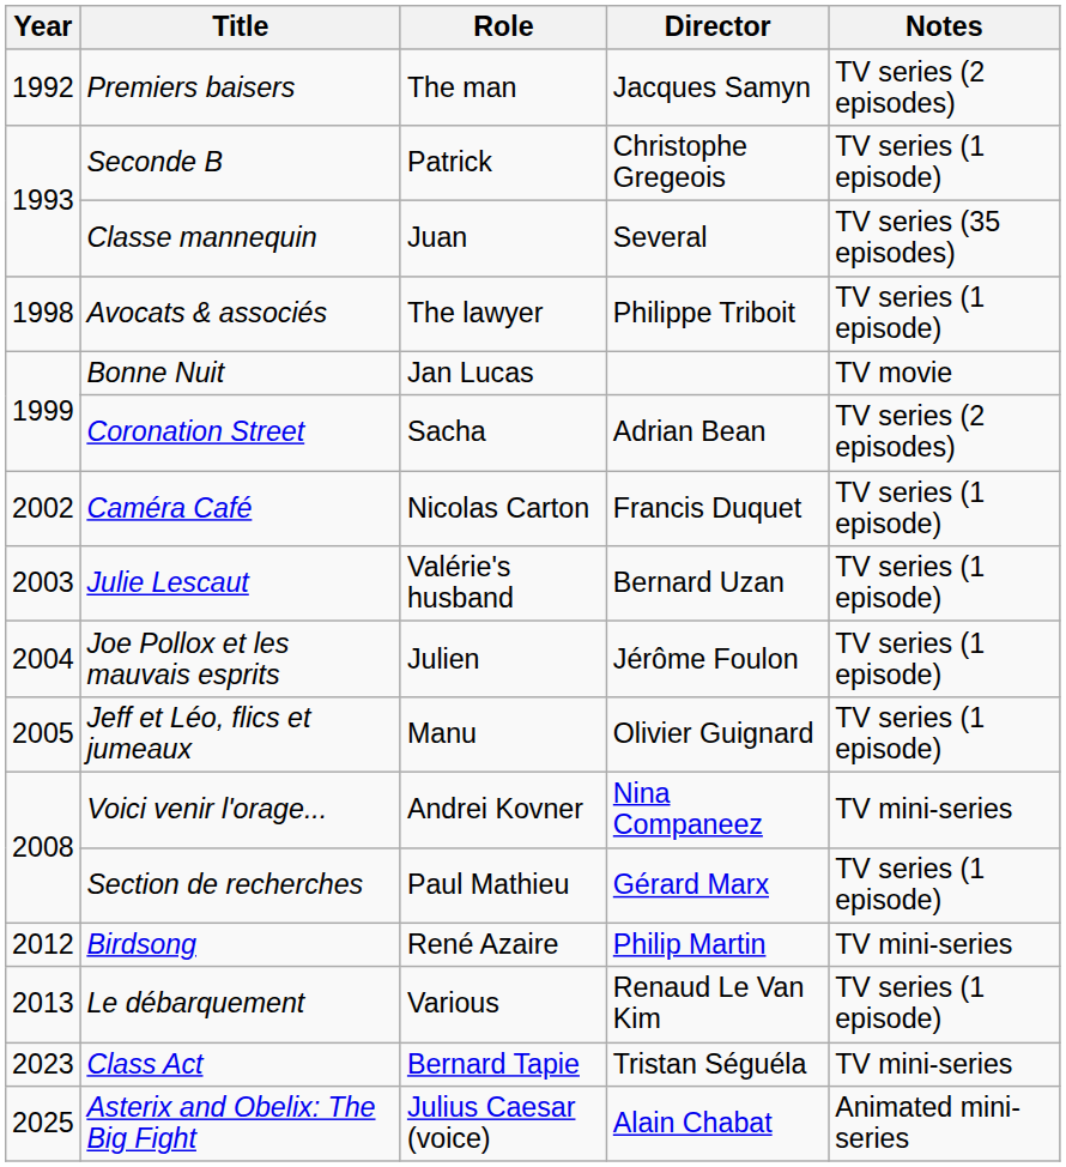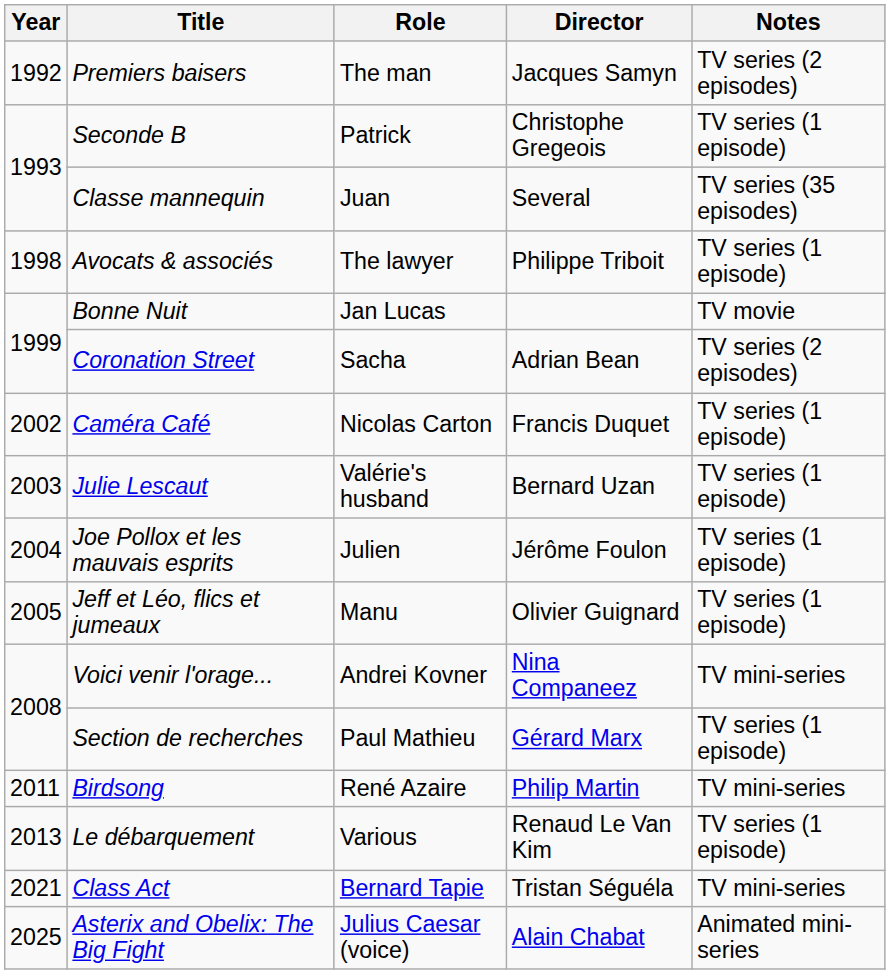Birdsong | Year: 2012 -> 2011
Class Act | Year: 2023 -> 2021
